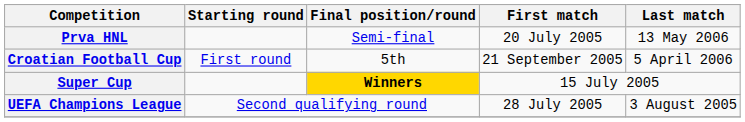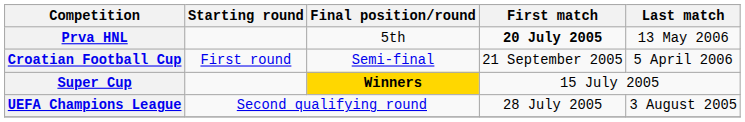Prva HNL | Final position/round: Semi-final -> 5th
Prva HNL | First match: normal -> bold
Croatian Football Cup | Final position/round: 5th -> Semi-final
